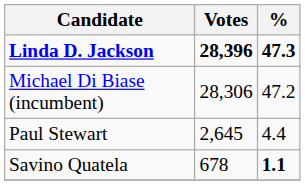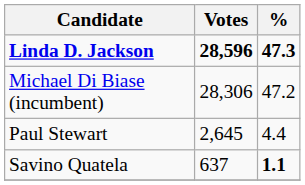Linda D. Jackson | Votes: 28,396 -> 28,596
Savino Quatela | Votes: 678 -> 637
